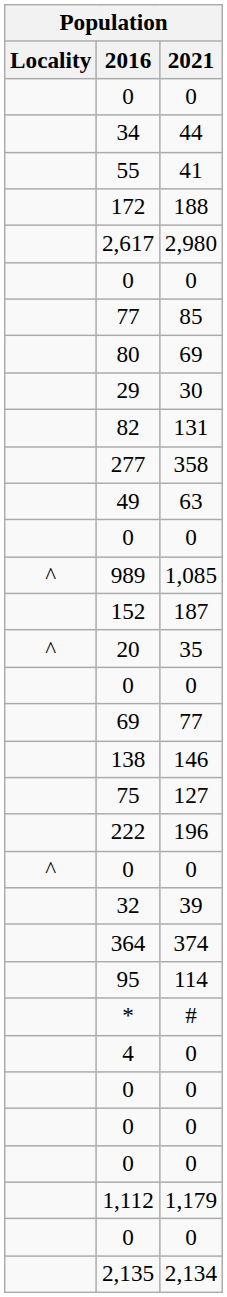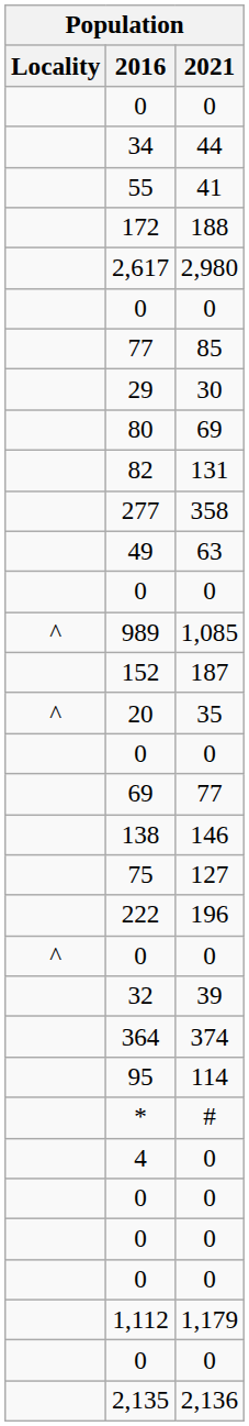rows swapped: 80 <-> 29
2,135 | 2021: 2,134 -> 2,136
